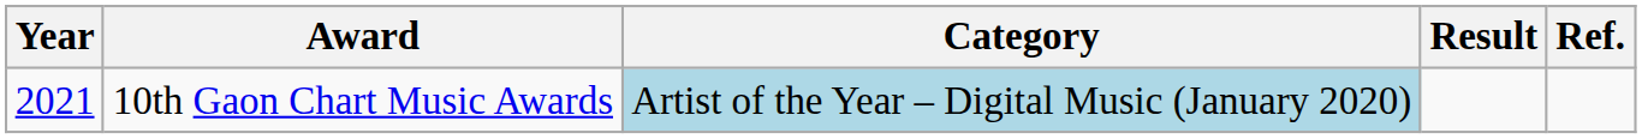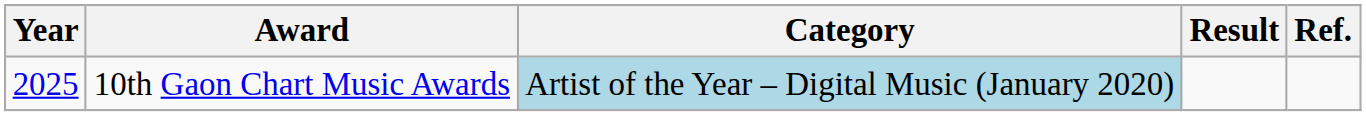10th Gaon Chart Music Awards | Year: 2021 -> 2025
